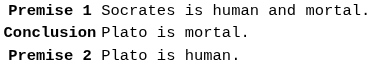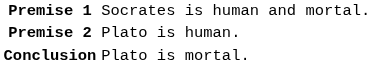rows swapped: Premise 2 <-> Conclusion
